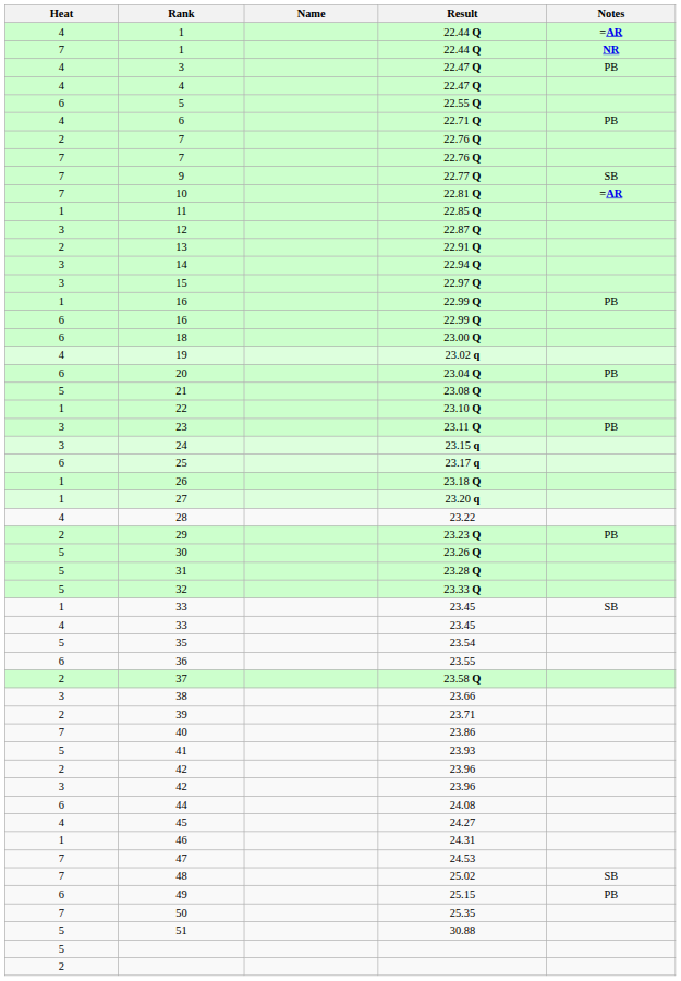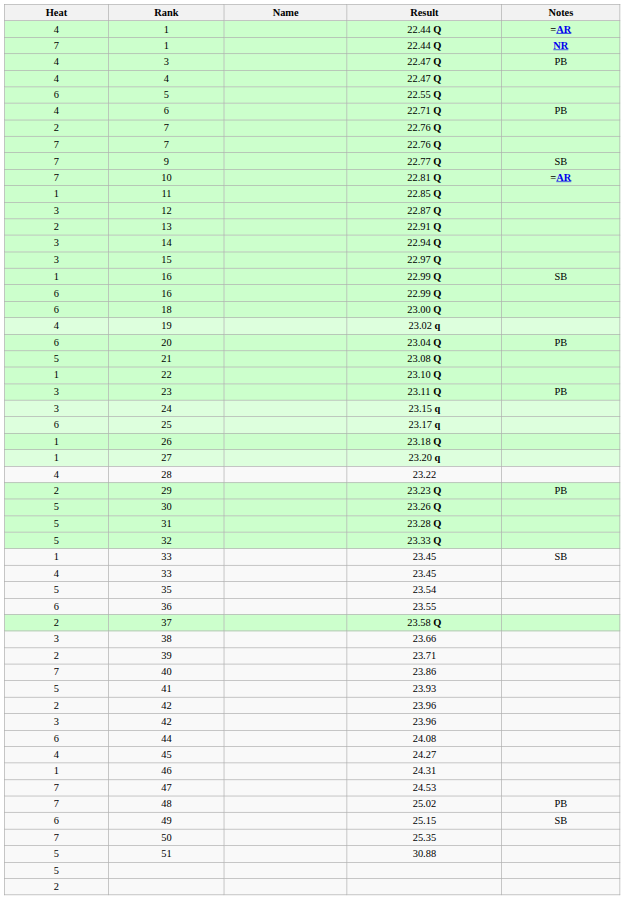1 / 16 | Notes: PB -> SB
48 | Notes: SB -> PB
49 | Notes: PB -> SB
